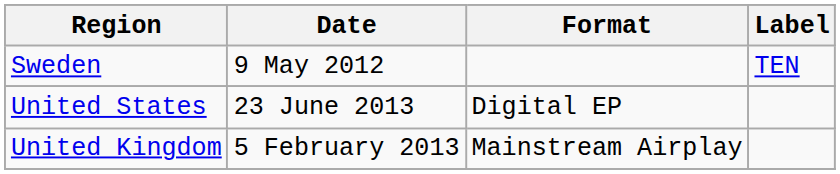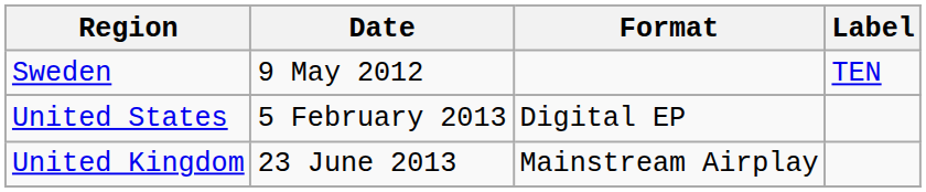United States | Date: 23 June 2013 -> 5 February 2013
United Kingdom | Date: 5 February 2013 -> 23 June 2013
